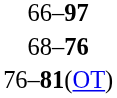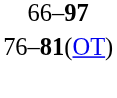- row: 68–76
